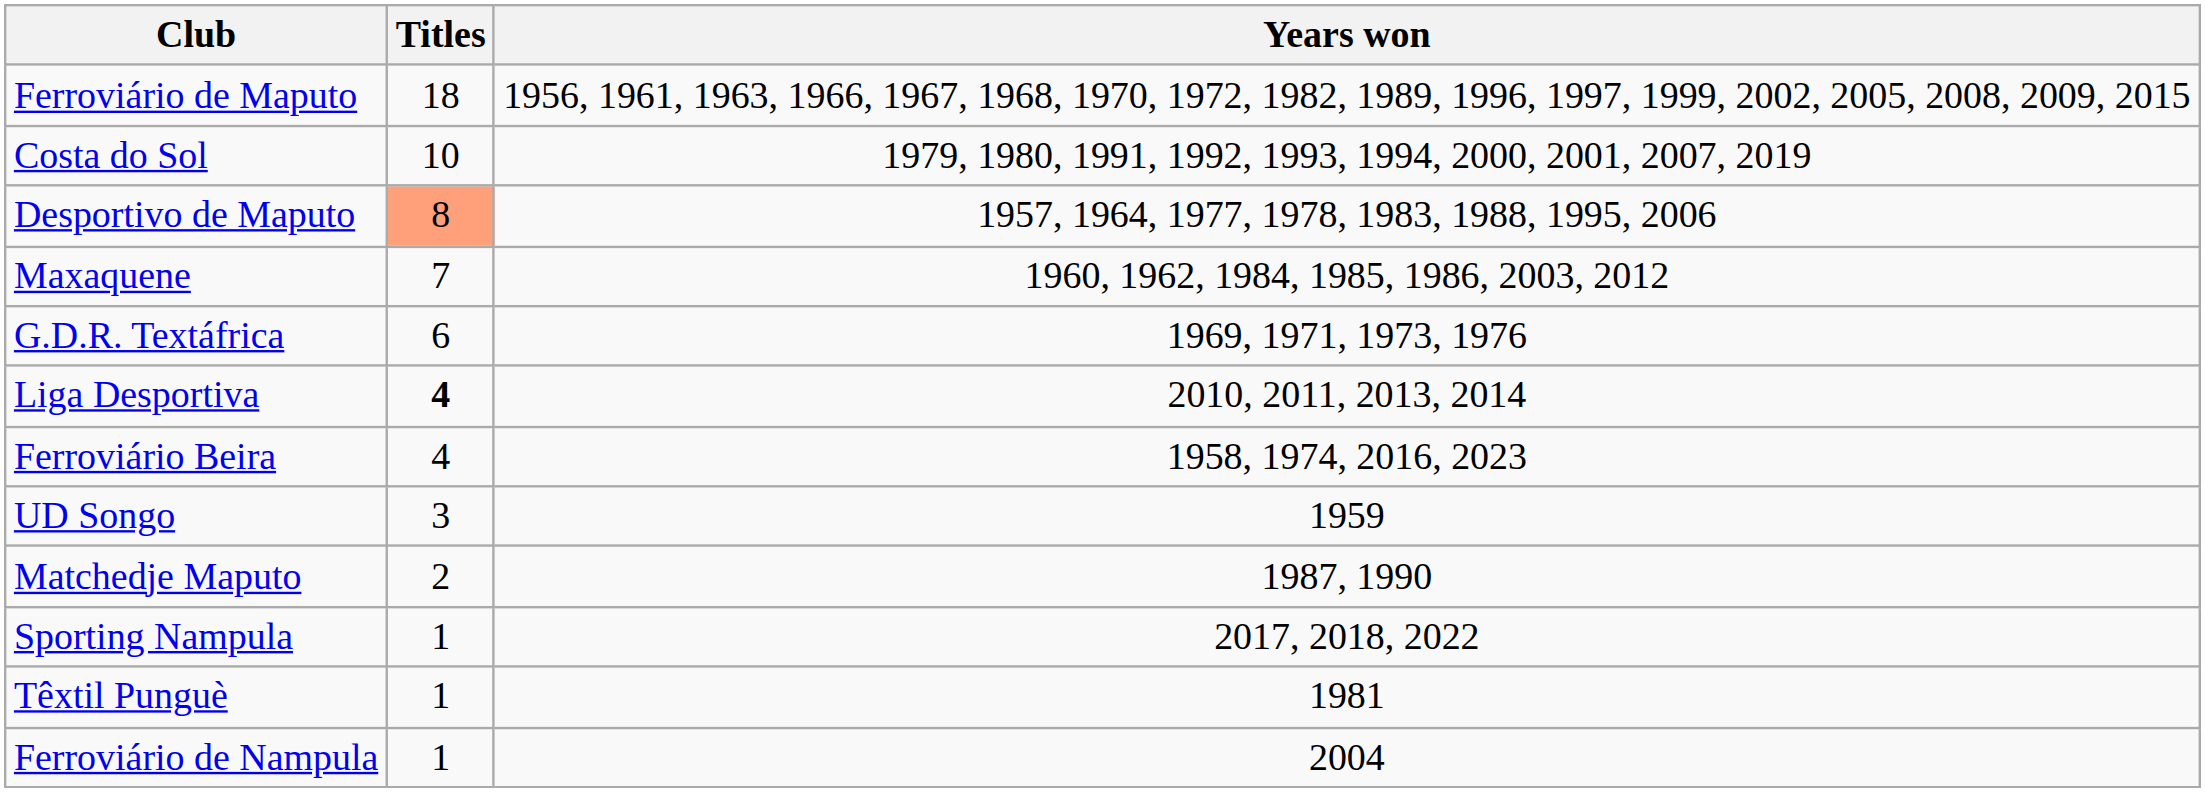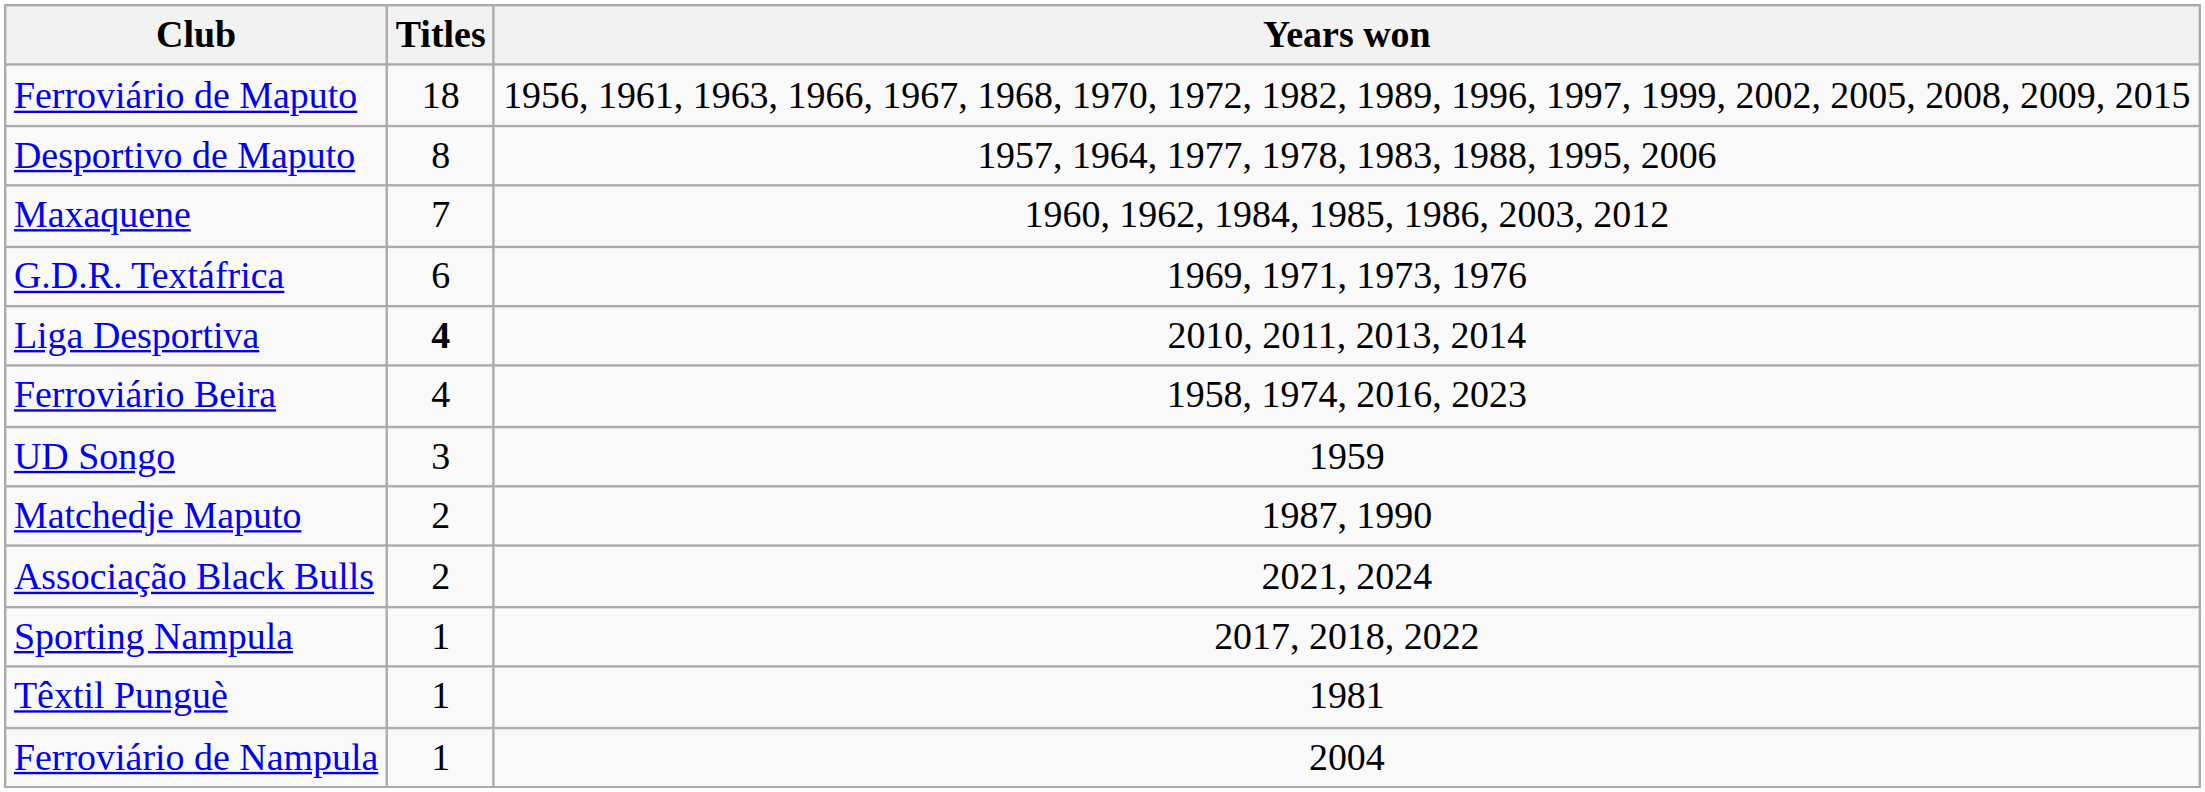- row: Costa do Sol | 10 | 1979, 1980, 1991, 1992, 1993, 1994, 2000, 2001, 2007, 2019
Desportivo de Maputo | Titles: lightsalmon background -> no background
+ row: Associação Black Bulls | 2 | 2021, 2024
